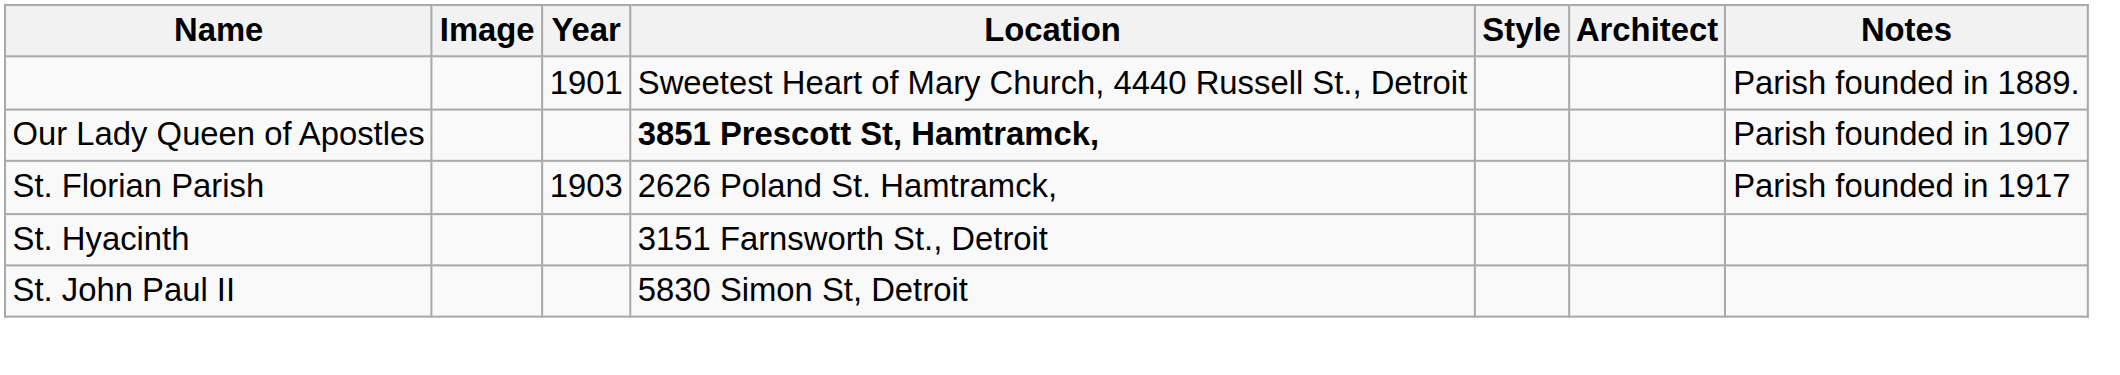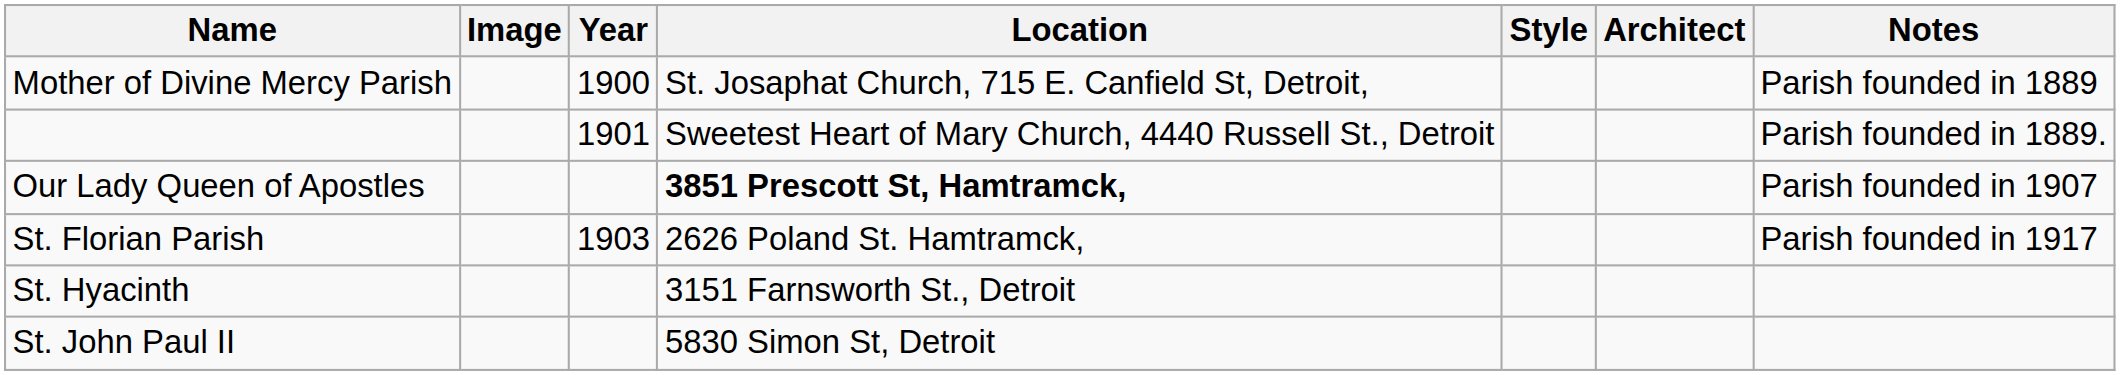+ row: Mother of Divine Mercy Parish | 1900 | St. Josaphat Church, 715 E. Canfield St, Detroit, | Parish founded in 1889
